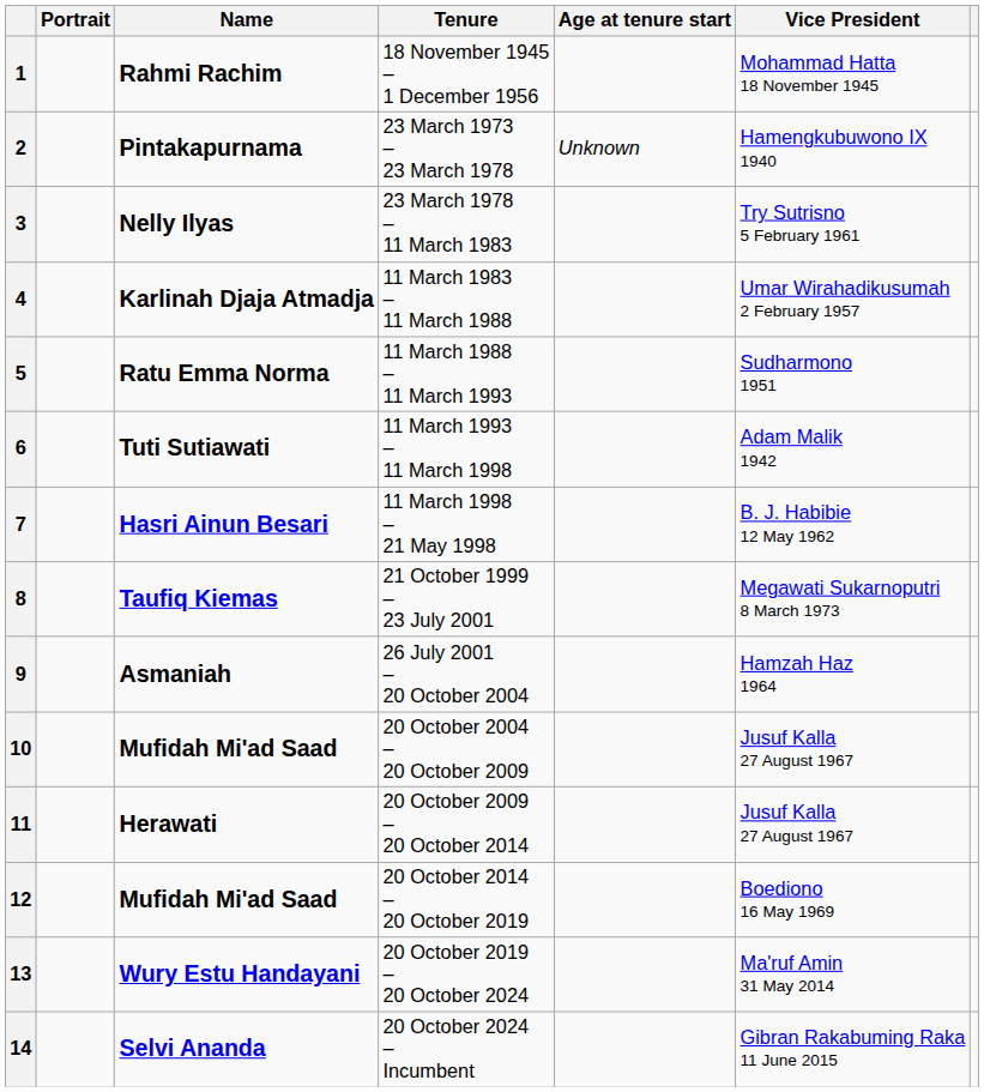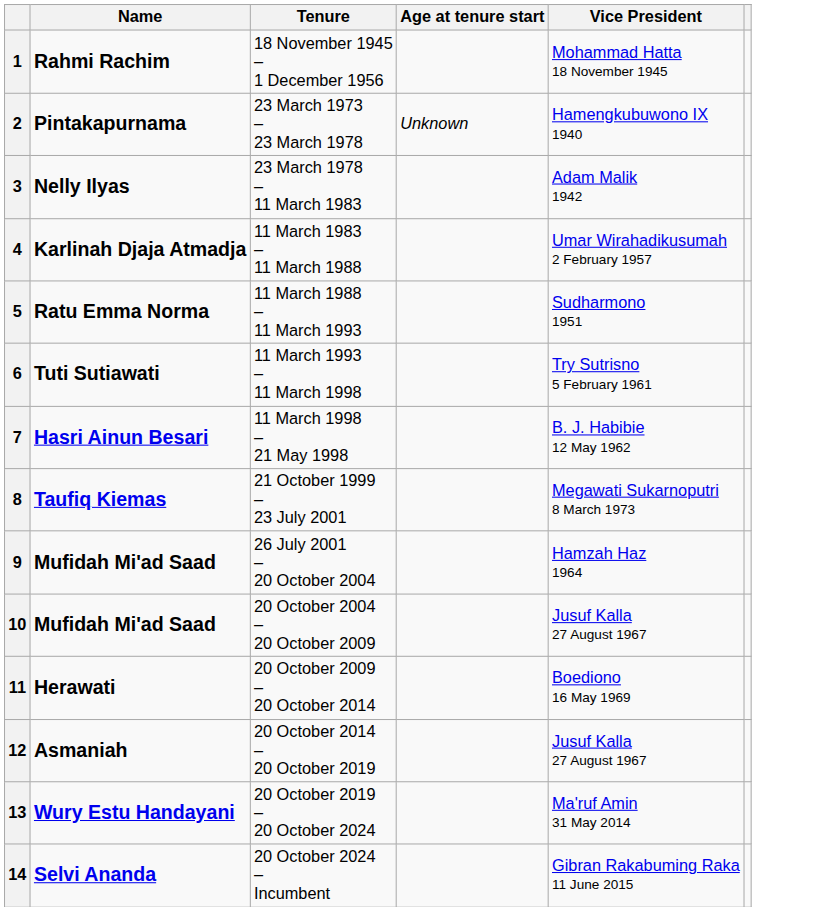- column: Portrait
3 | Vice President: Try Sutrisno 5 February 1961 -> Adam Malik 1942
6 | Vice President: Adam Malik 1942 -> Try Sutrisno 5 February 1961
9 | Name: Asmaniah -> Mufidah Mi'ad Saad
11 | Vice President: Jusuf Kalla 27 August 1967 -> Boediono 16 May 1969
12 | Name: Mufidah Mi'ad Saad -> Asmaniah
12 | Vice President: Boediono 16 May 1969 -> Jusuf Kalla 27 August 1967
